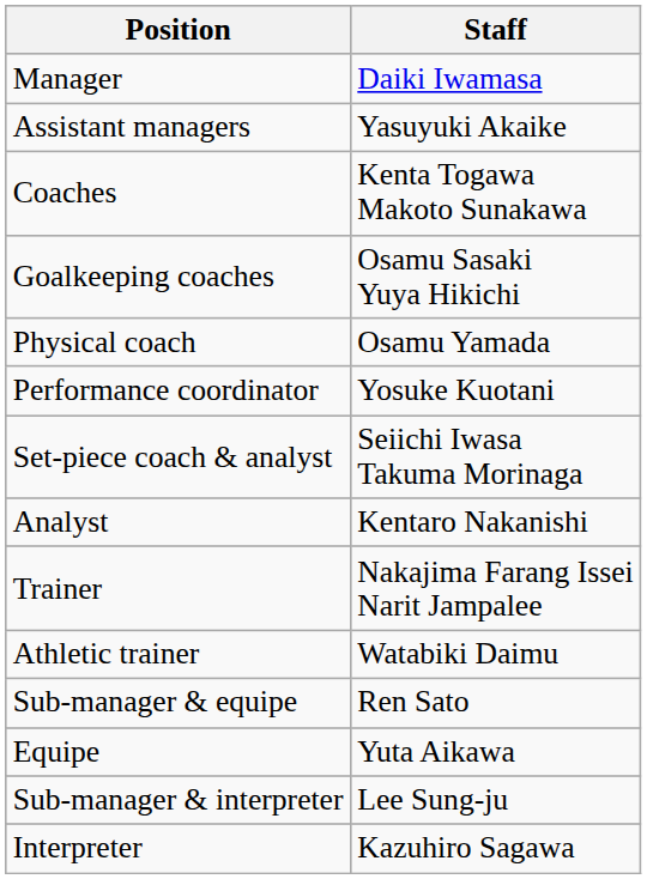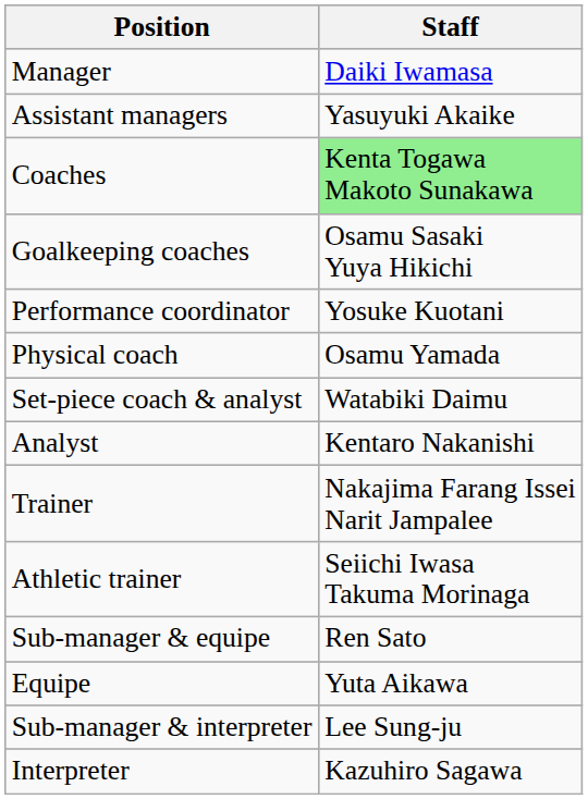Coaches | Staff: no background -> lightgreen background
rows swapped: Performance coordinator <-> Physical coach
Set-piece coach & analyst | Staff: Seiichi Iwasa Takuma Morinaga -> Watabiki Daimu
Athletic trainer | Staff: Watabiki Daimu -> Seiichi Iwasa Takuma Morinaga
